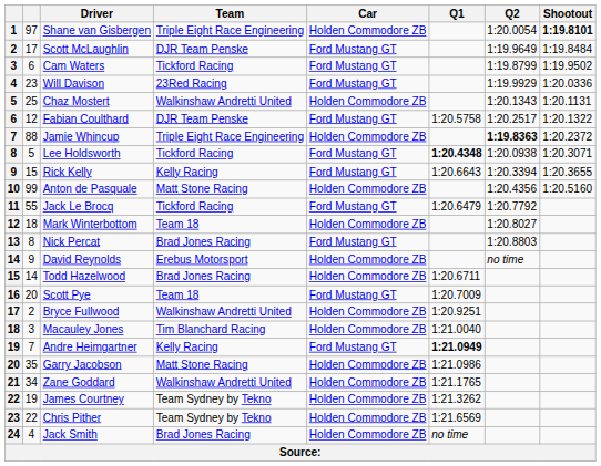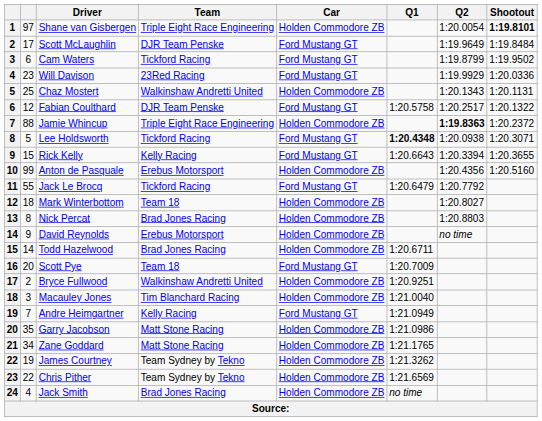Anton de Pasquale | Team: Matt Stone Racing -> Erebus Motorsport
Nick Percat | Car: Ford Mustang GT -> Holden Commodore ZB
Andre Heimgartner | Q1: bold -> normal
Zane Goddard | Team: Walkinshaw Andretti United -> Matt Stone Racing
